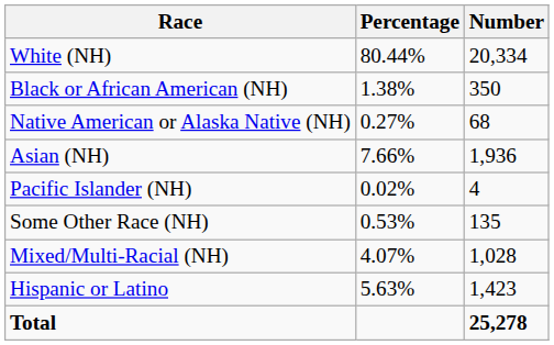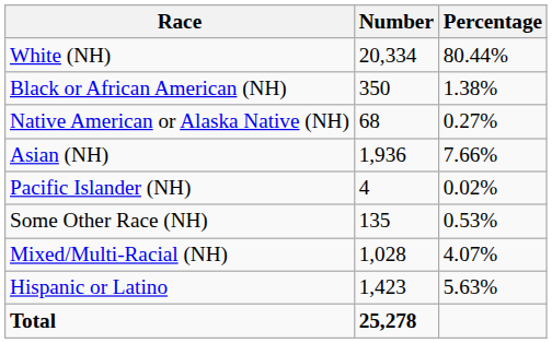columns swapped: Number <-> Percentage
